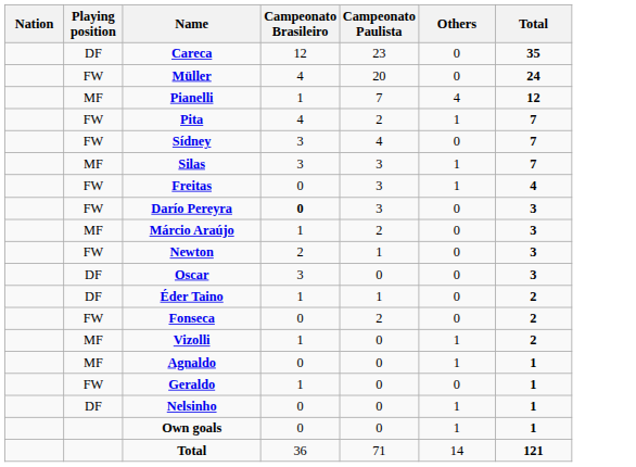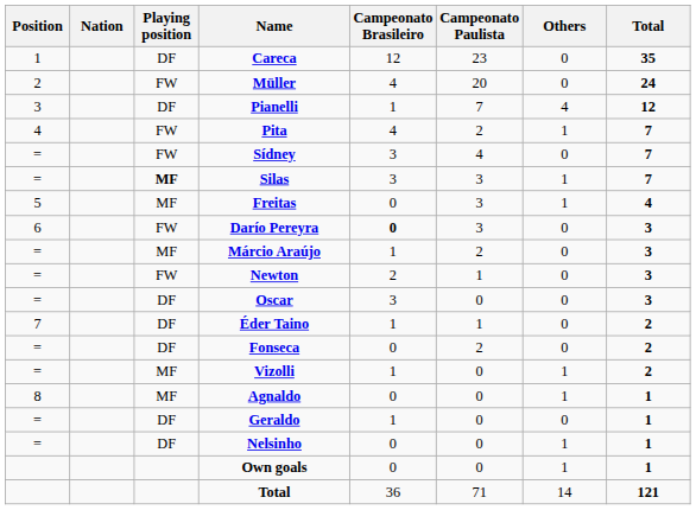+ column: Position | 1 | 2 | 3 | 4 | = | = | 5 | 6 | = | = | = | 7 | = | = | 8 | = | =
Pianelli | Playing position: MF -> DF
Silas | Playing position: normal -> bold
Freitas | Playing position: FW -> MF
Fonseca | Playing position: FW -> DF
Geraldo | Playing position: FW -> DF
